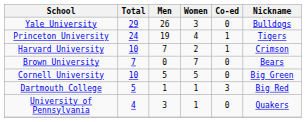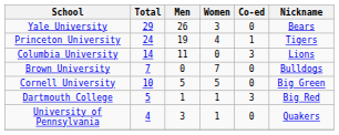Yale University | Nickname: Bulldogs -> Bears
+ row: Columbia University | 14 | 11 | 0 | 3 | Lions
- row: Harvard University | 10 | 7 | 2 | 1 | Crimson
Brown University | Nickname: Bears -> Bulldogs
